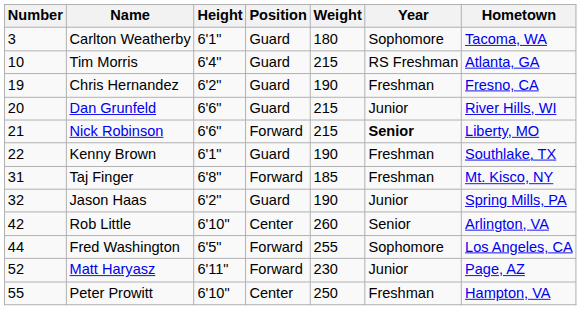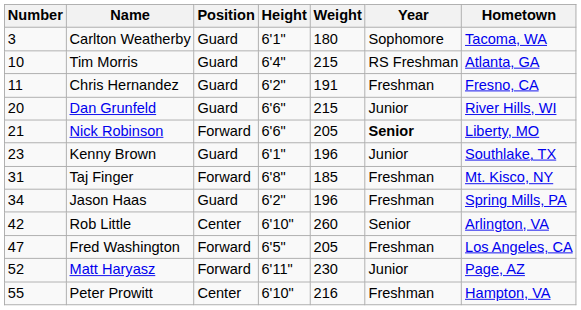columns swapped: Position <-> Height
Chris Hernandez | Number: 19 -> 11
Chris Hernandez | Weight: 190 -> 191
Nick Robinson | Weight: 215 -> 205
Kenny Brown | Number: 22 -> 23
Kenny Brown | Weight: 190 -> 196
Kenny Brown | Year: Freshman -> Junior
Jason Haas | Number: 32 -> 34
Jason Haas | Weight: 190 -> 196
Jason Haas | Year: Junior -> Freshman
Fred Washington | Number: 44 -> 47
Fred Washington | Weight: 255 -> 205
Fred Washington | Year: Sophomore -> Freshman
Peter Prowitt | Weight: 250 -> 216
